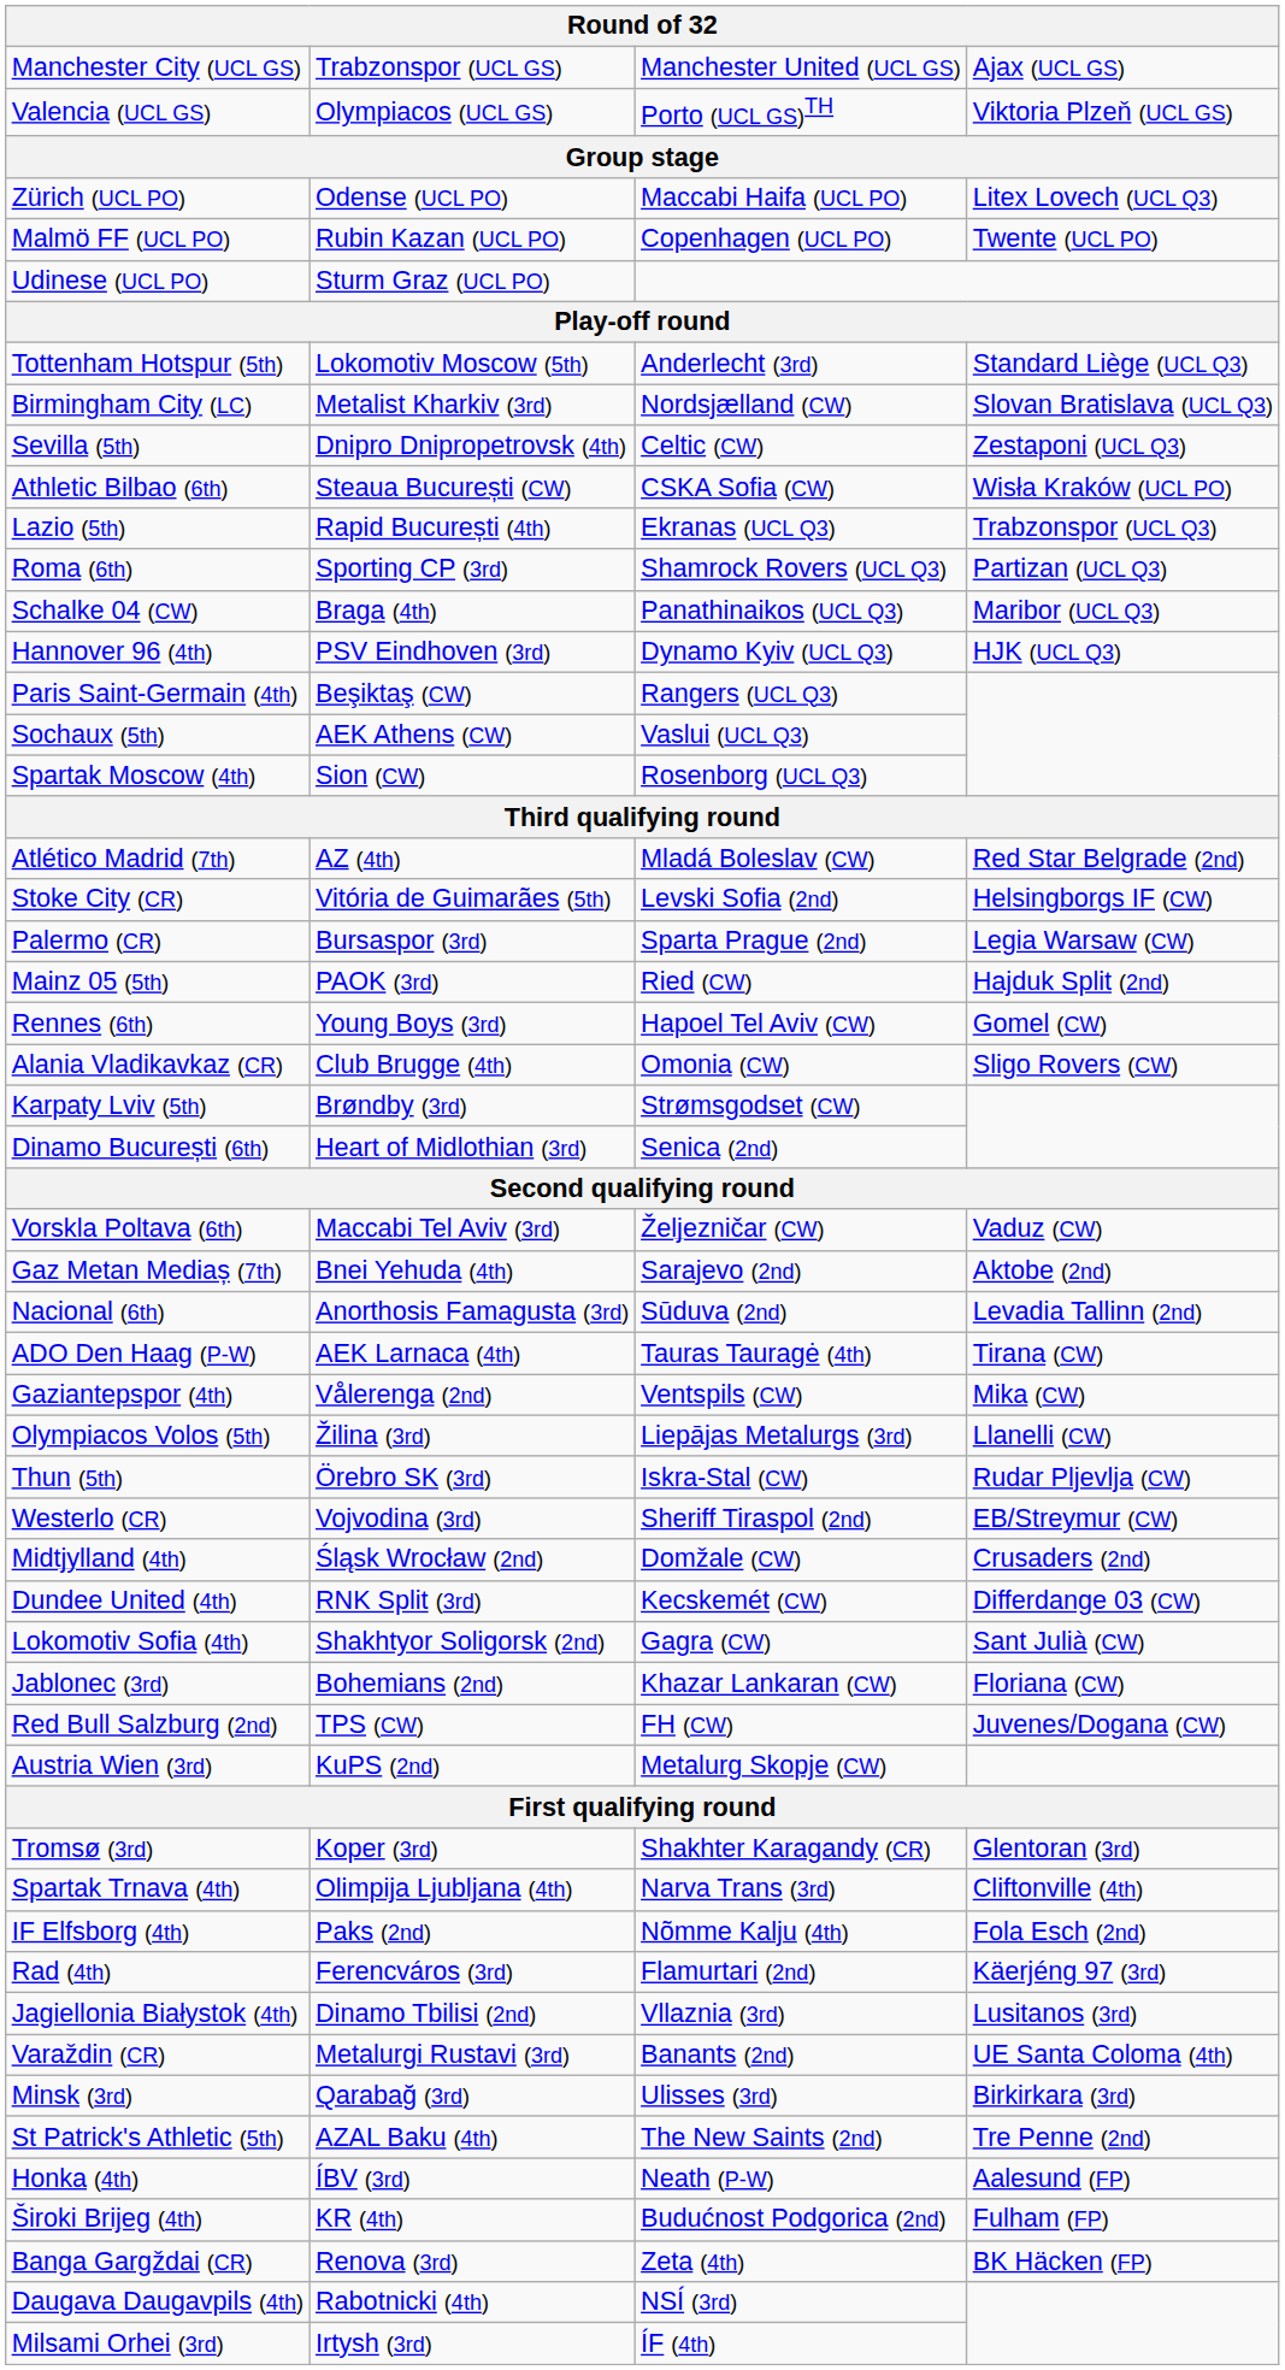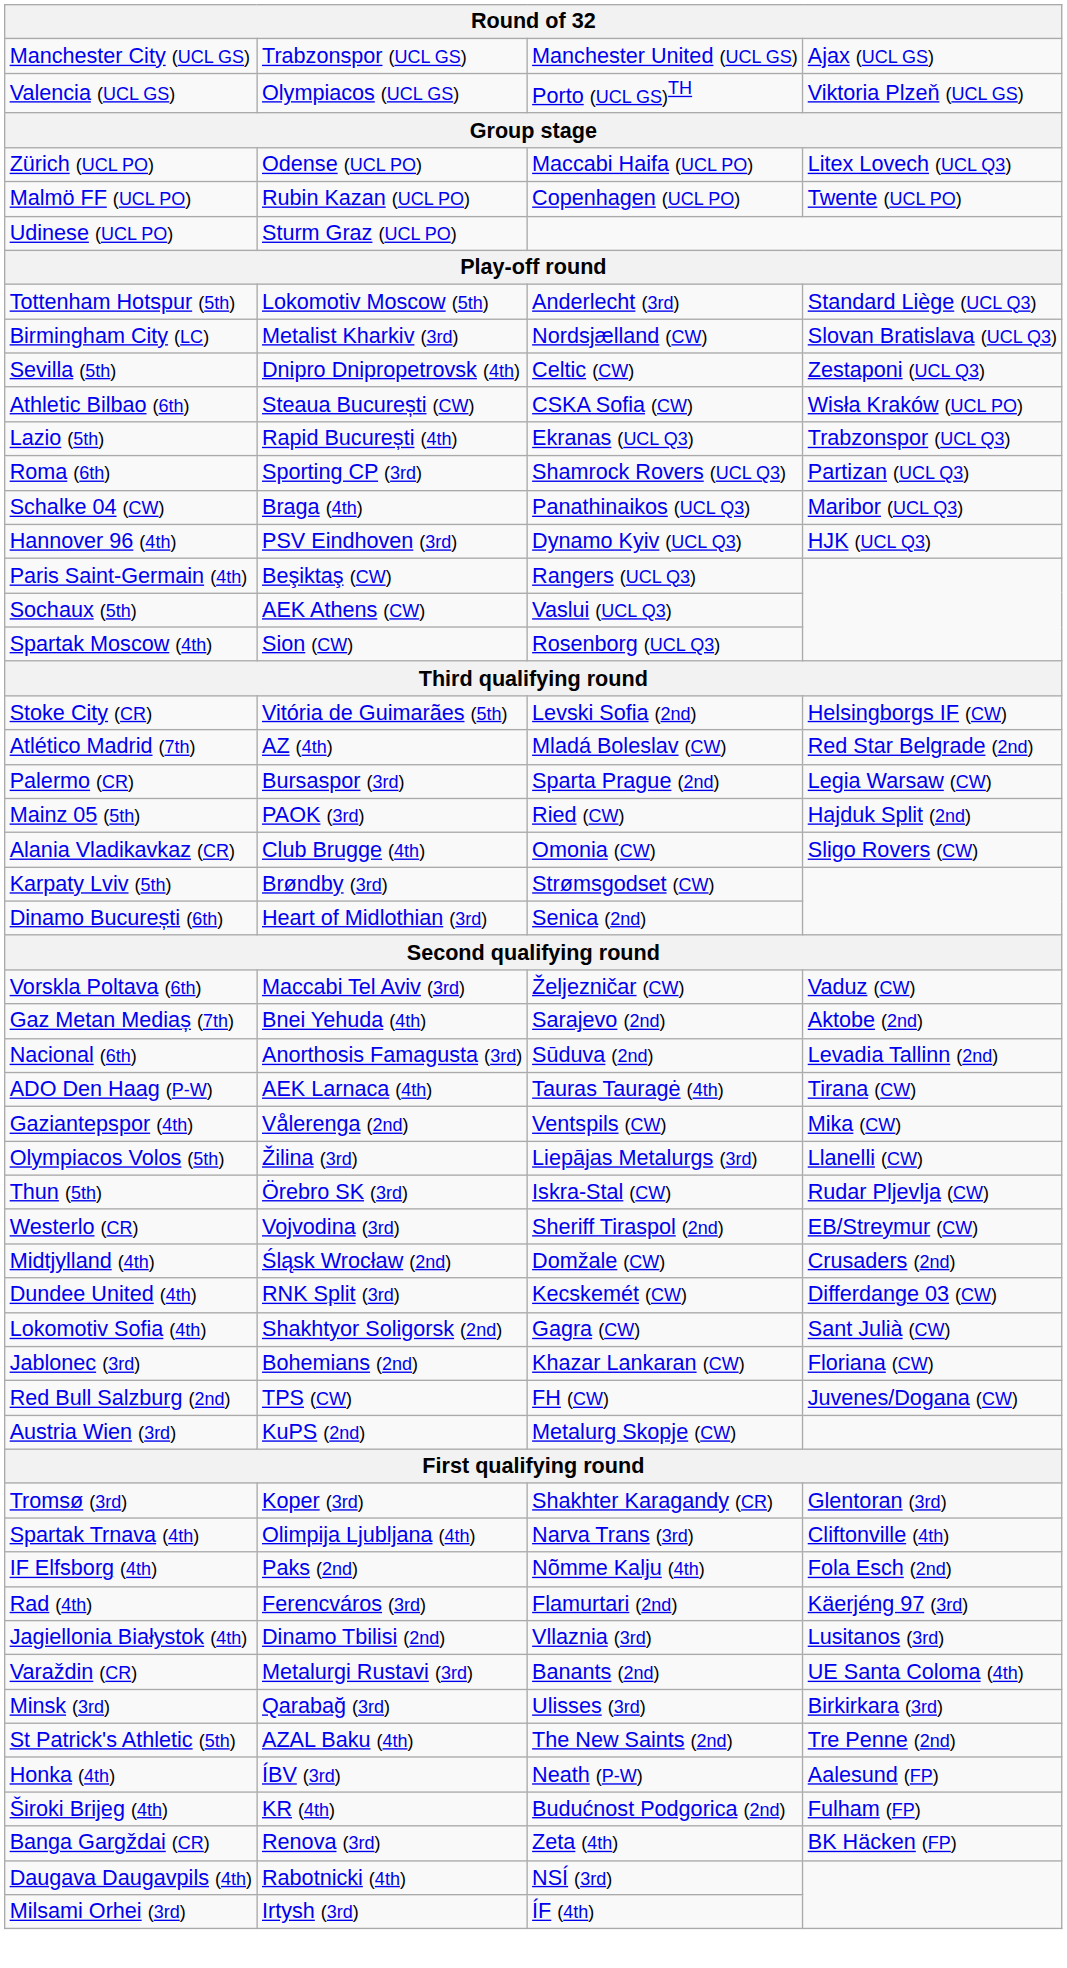rows swapped: Stoke City (CR) <-> Atlético Madrid (7th)
- row: Rennes (6th) | Young Boys (3rd) | Hapoel Tel Aviv (CW) | Gomel (CW)
